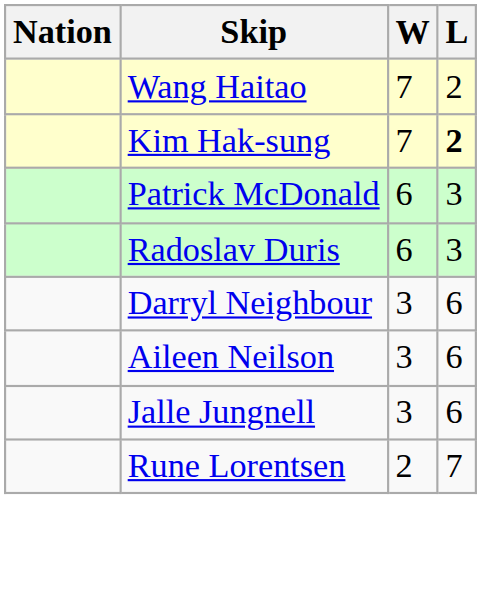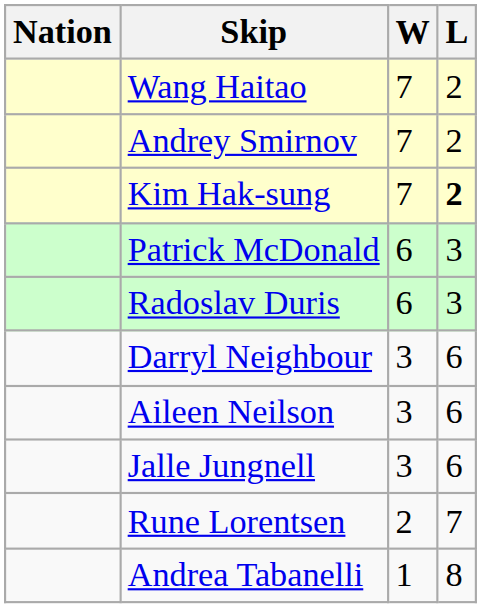+ row: Andrey Smirnov | 7 | 2
+ row: Andrea Tabanelli | 1 | 8
